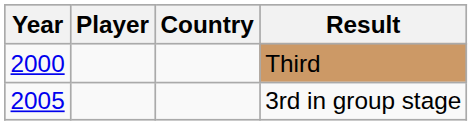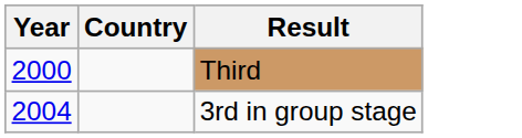- column: Player
3rd in group stage | Year: 2005 -> 2004
